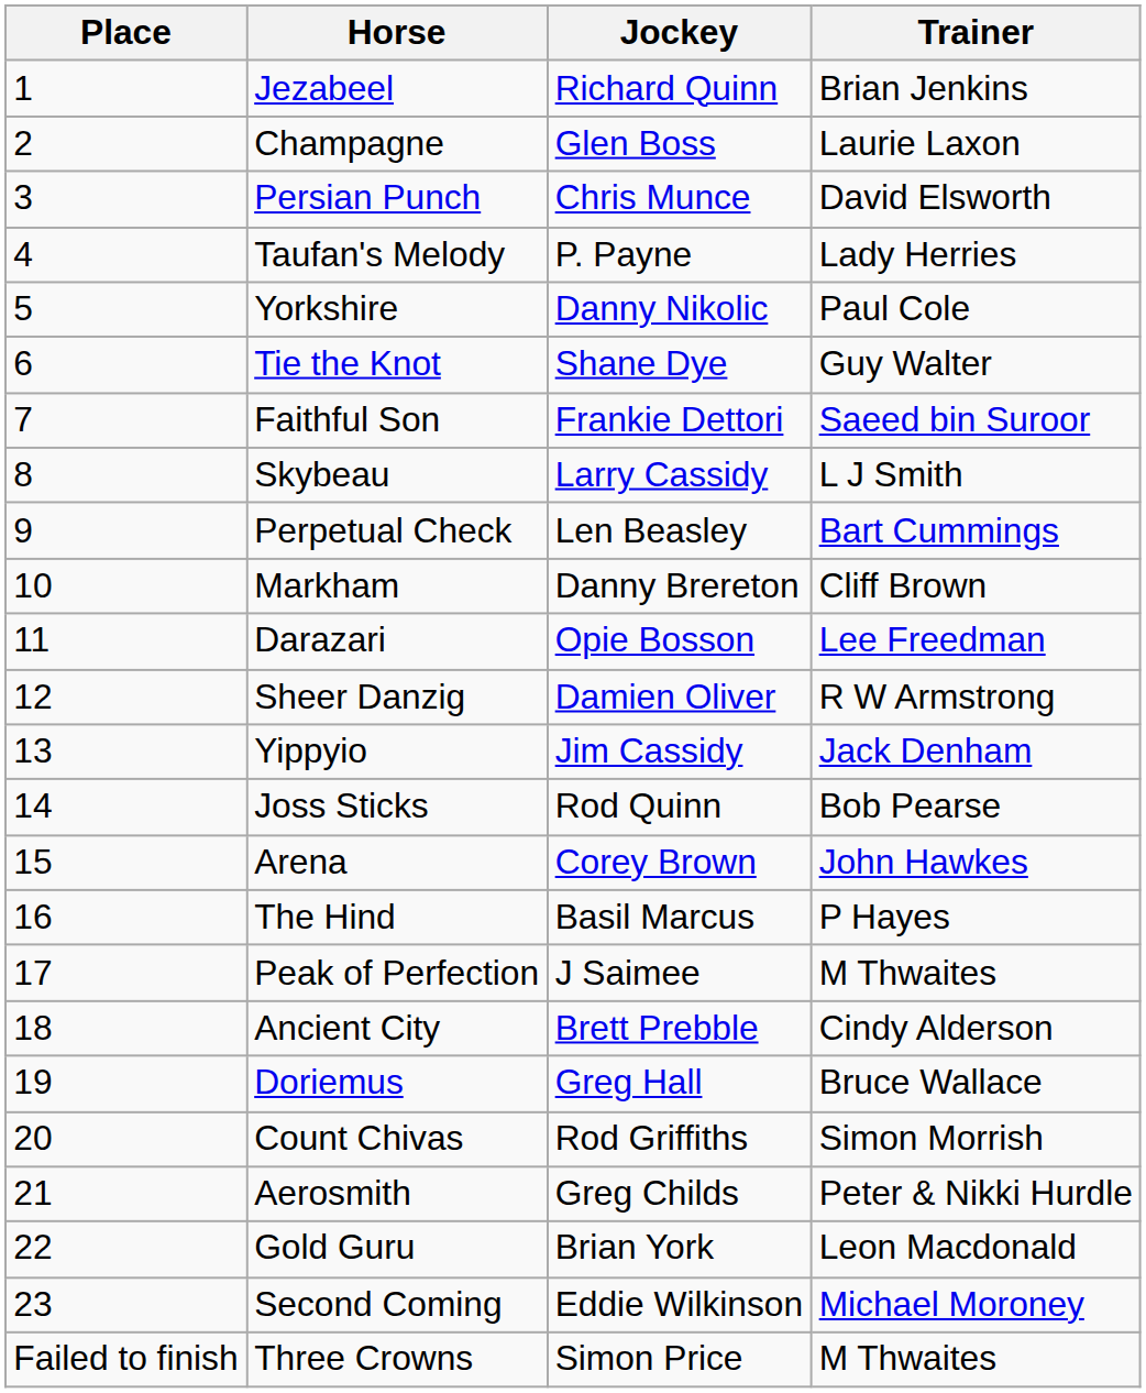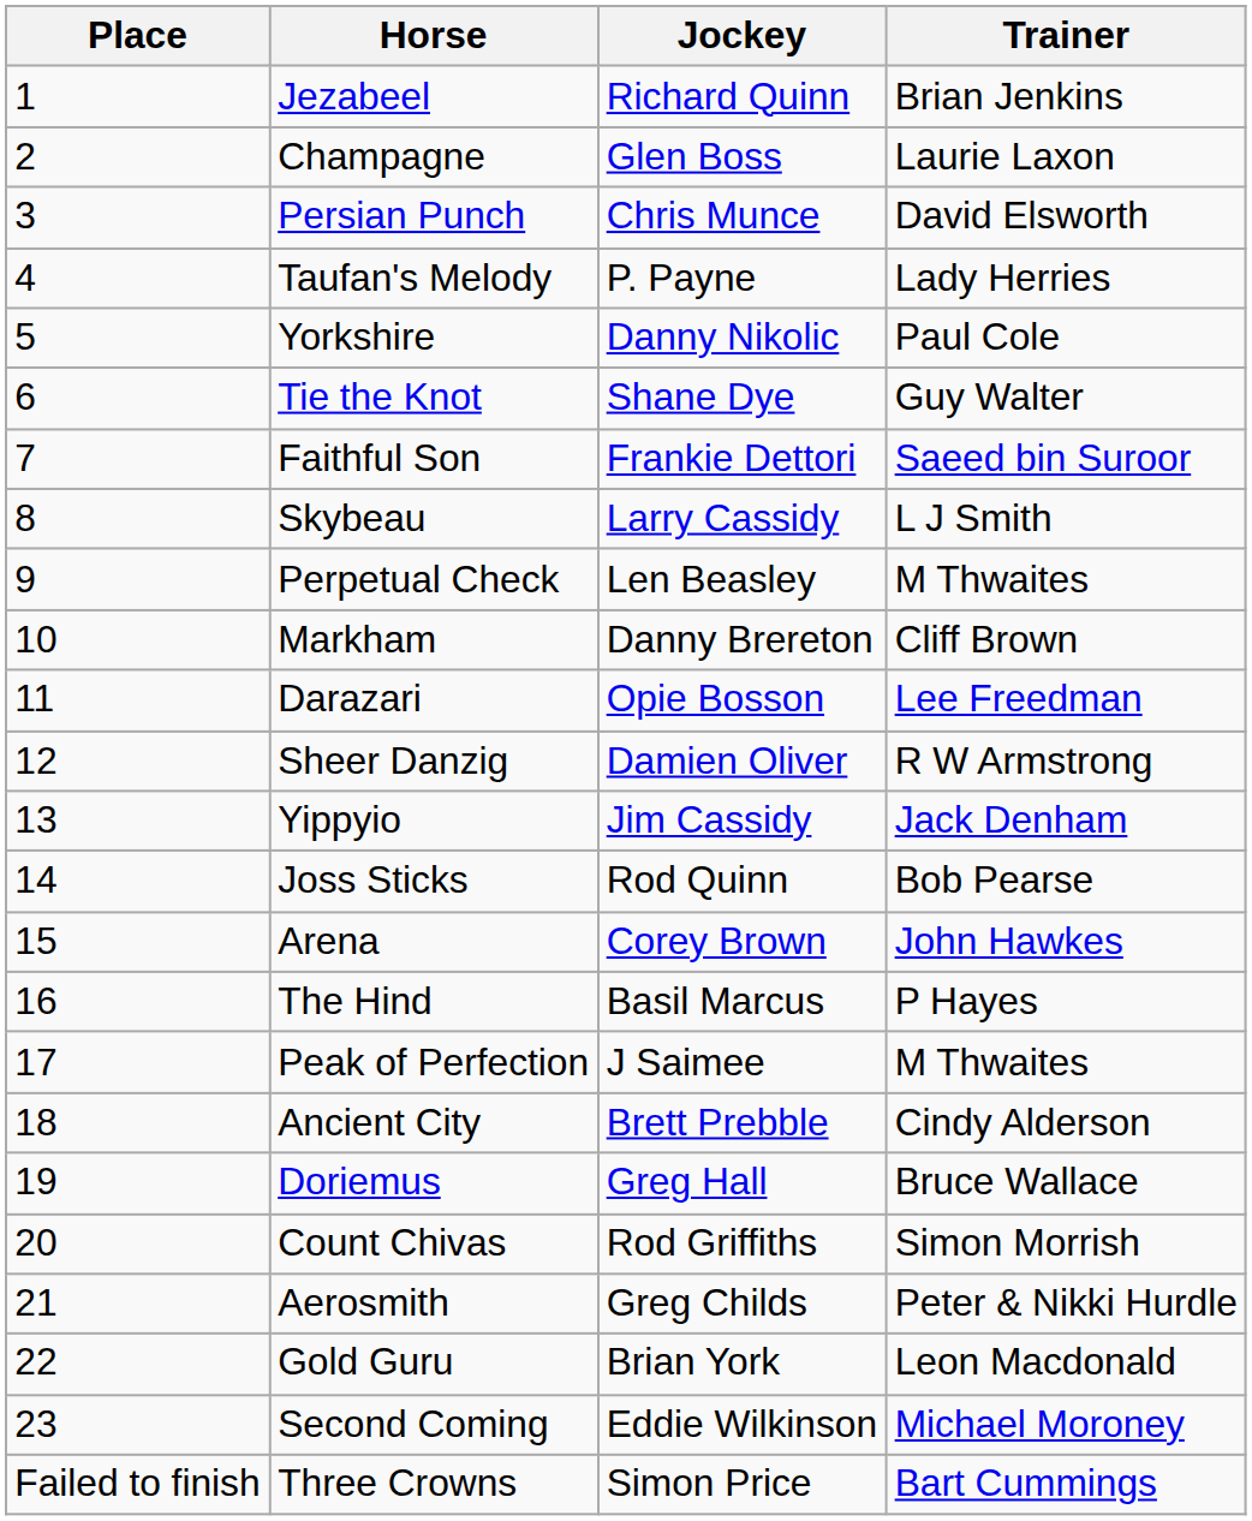Perpetual Check | Trainer: Bart Cummings -> M Thwaites
Three Crowns | Trainer: M Thwaites -> Bart Cummings
